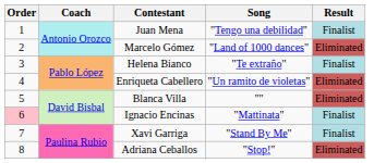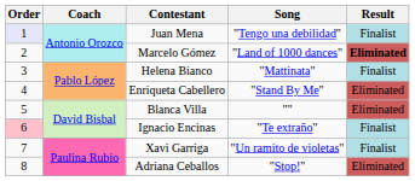Juan Mena | Order: no background -> lavender background
Marcelo Gómez | Result: normal -> bold
Helena Bianco | Song: "Te extraño" -> "Mattinata"
Enriqueta Cabellero | Song: "Un ramito de violetas" -> "Stand By Me"
Ignacio Encinas | Song: "Mattinata" -> "Te extraño"
Xavi Garriga | Song: "Stand By Me" -> "Un ramito de violetas"
